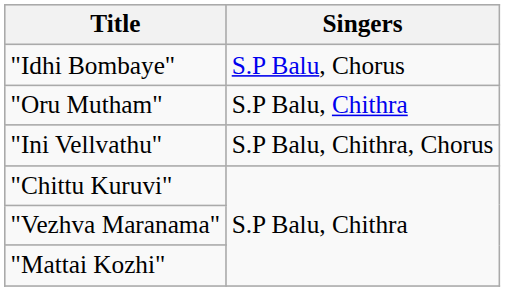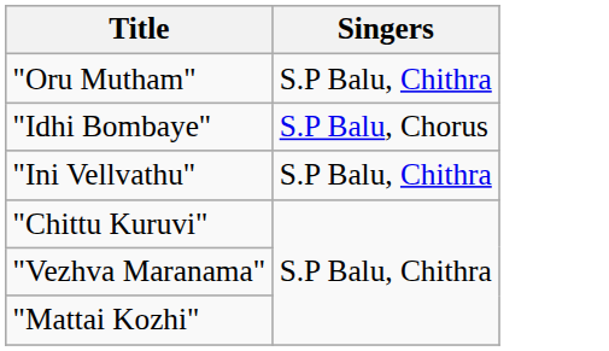rows swapped: "Idhi Bombaye" <-> "Oru Mutham"
"Ini Vellvathu" | Singers: S.P Balu, Chithra, Chorus -> S.P Balu, Chithra
